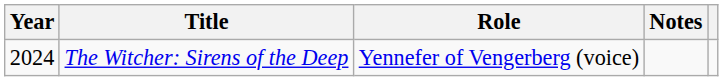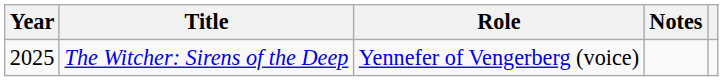The Witcher: Sirens of the Deep | Year: 2024 -> 2025
